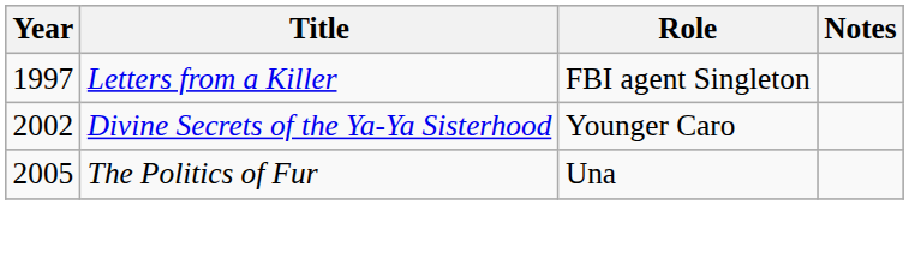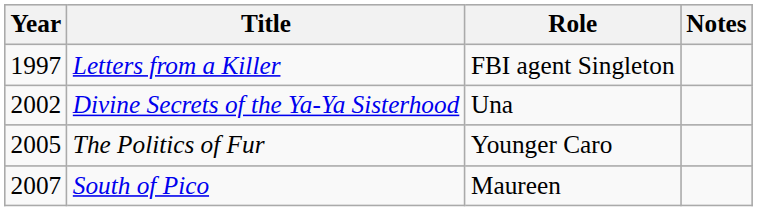Divine Secrets of the Ya-Ya Sisterhood | Role: Younger Caro -> Una
The Politics of Fur | Role: Una -> Younger Caro
+ row: 2007 | South of Pico | Maureen
